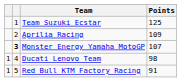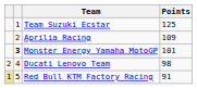Monster Energy Yamaha MotoGP | Points: 107 -> 101
Ducati Lenovo Team | column 1: 1 -> 2
Red Bull KTM Factory Racing | column 1: no background -> khaki background
